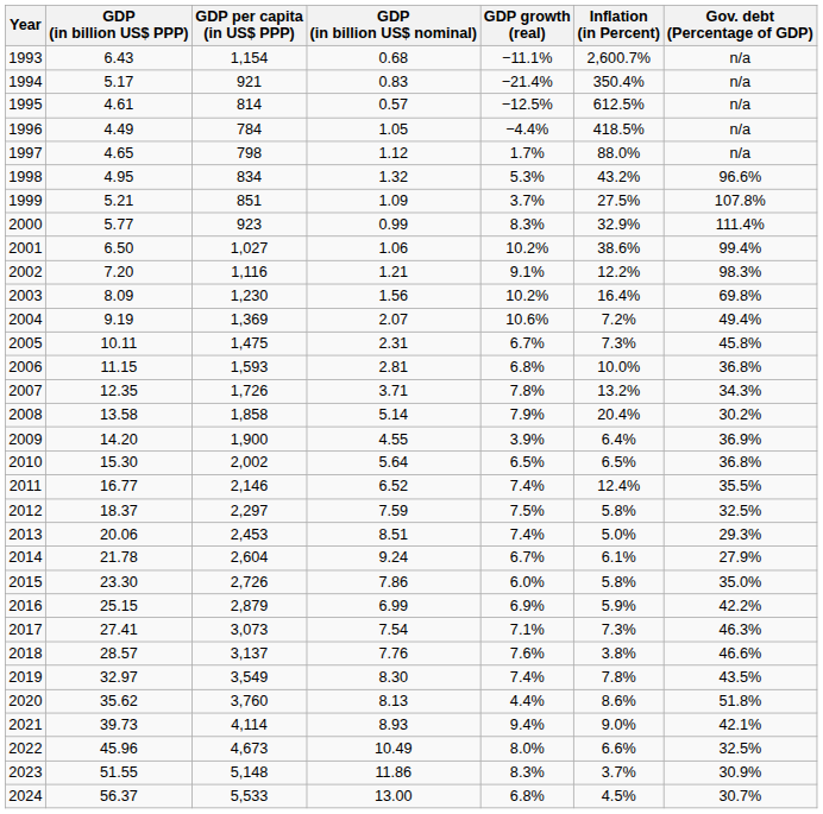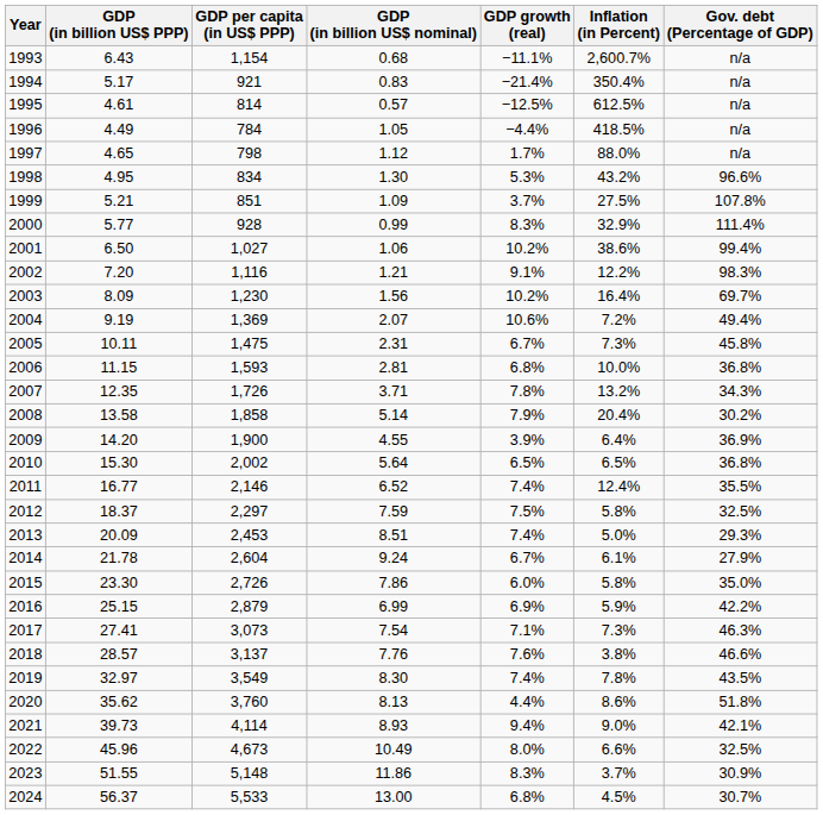1998 | GDP (in billion US$ nominal): 1.32 -> 1.30
2000 | GDP per capita (in US$ PPP): 923 -> 928
2003 | Gov. debt (Percentage of GDP): 69.8% -> 69.7%
2013 | GDP (in billion US$ PPP): 20.06 -> 20.09
